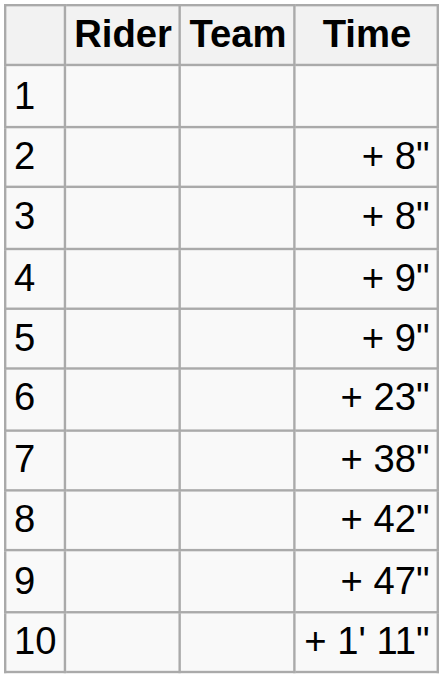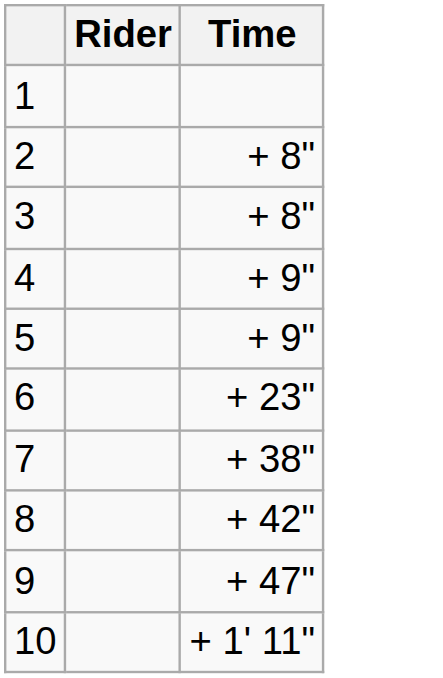- column: Team
